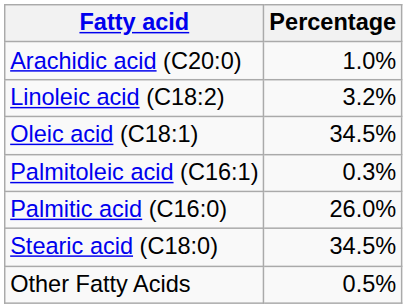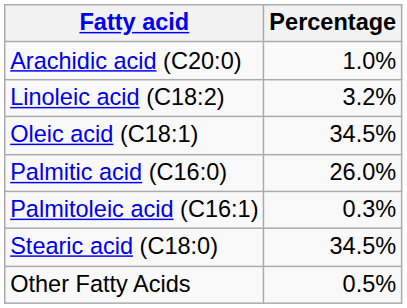rows swapped: Palmitic acid (C16:0) <-> Palmitoleic acid (C16:1)
